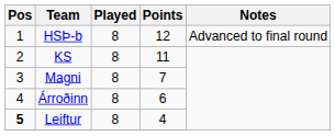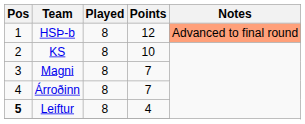HSÞ-b | Notes: no background -> lightsalmon background
KS | Points: 11 -> 10
Árroðinn | Points: 6 -> 7
